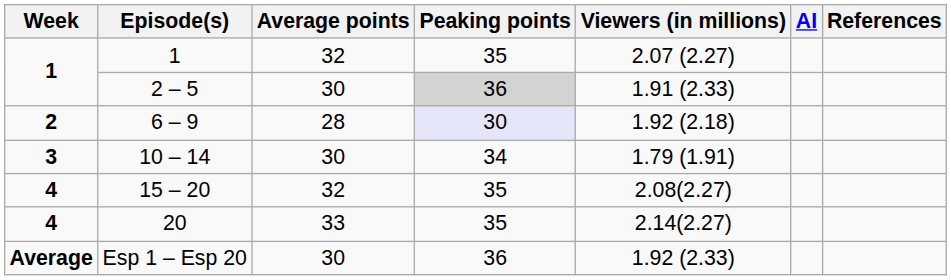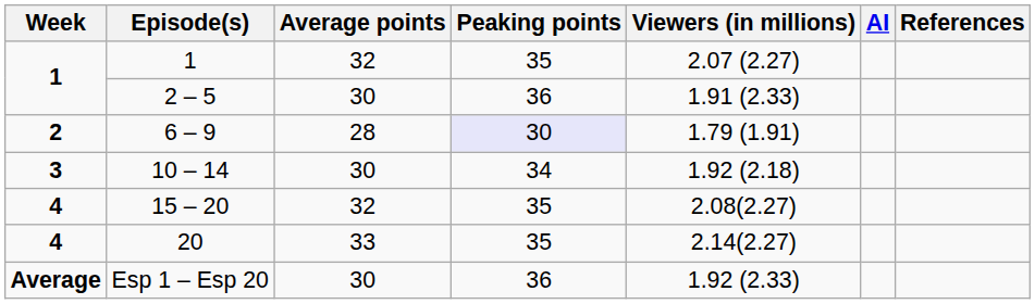2 – 5 | Peaking points: lightgrey background -> no background
6 – 9 | Viewers (in millions): 1.92 (2.18) -> 1.79 (1.91)
10 – 14 | Viewers (in millions): 1.79 (1.91) -> 1.92 (2.18)
